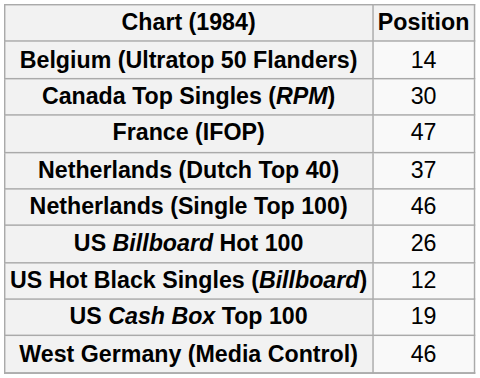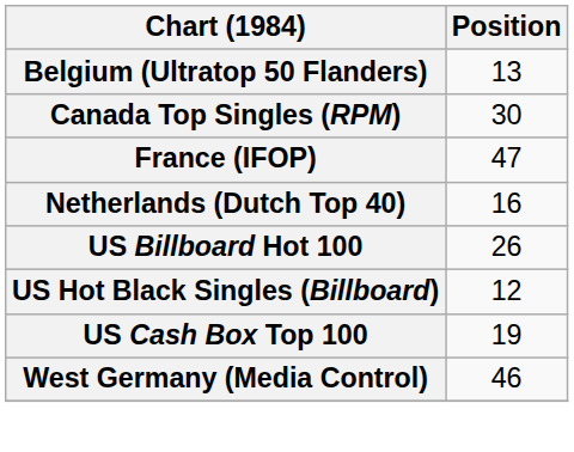Belgium (Ultratop 50 Flanders) | Position: 14 -> 13
Netherlands (Dutch Top 40) | Position: 37 -> 16
- row: Netherlands (Single Top 100) | 46
